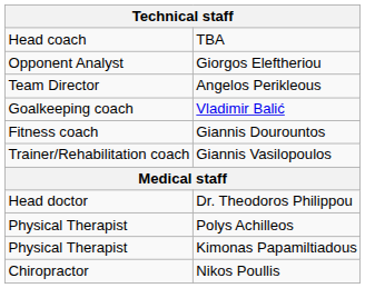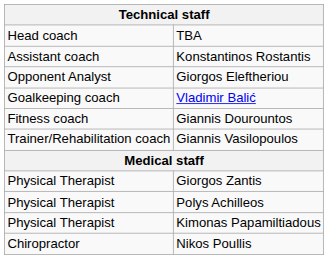+ row: Assistant coach | Konstantinos Rostantis
- row: Team Director | Angelos Perikleous
- row: Head doctor | Dr. Theodoros Philippou
+ row: Physical Therapist | Giorgos Zantis
